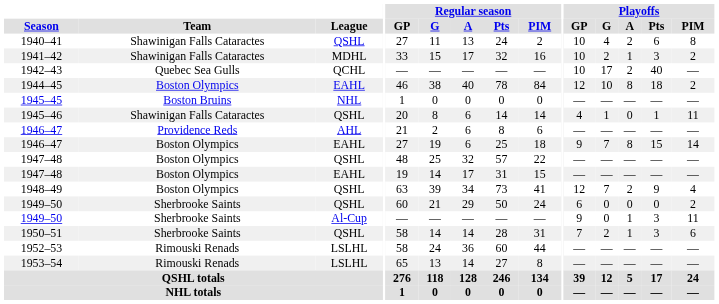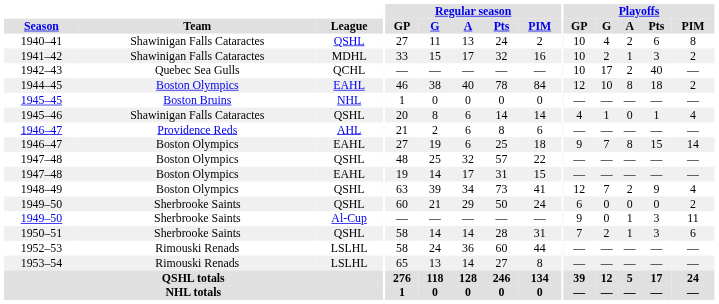1945–46 | Playoffs / PIM: 11 -> 4
